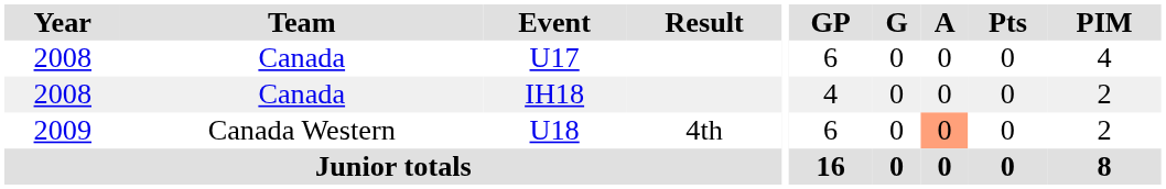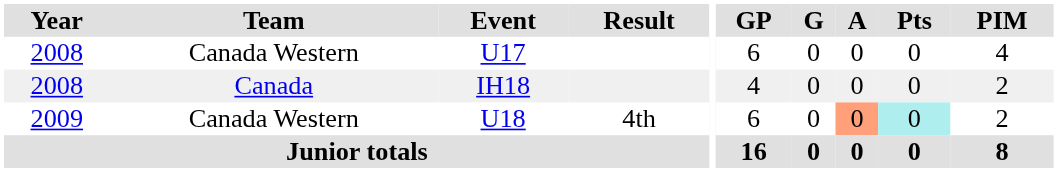U17 | Team: Canada -> Canada Western
U18 | Pts: no background -> paleturquoise background
